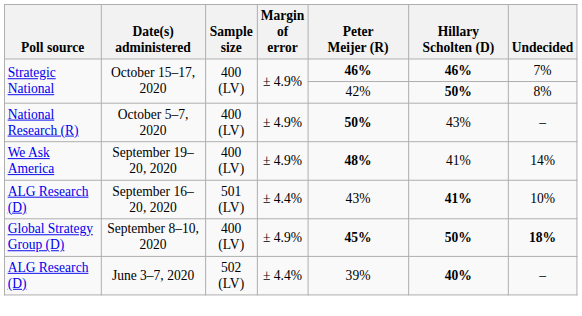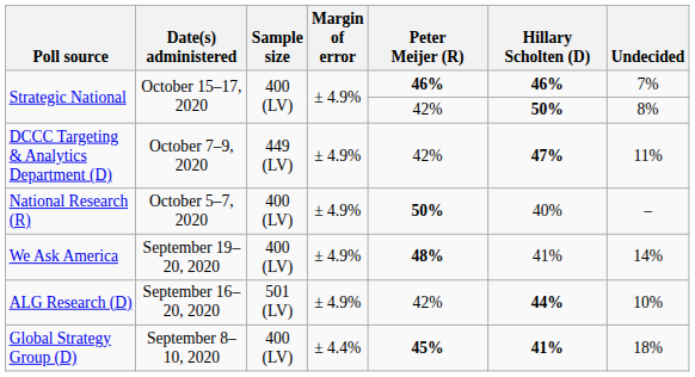+ row: DCCC Targeting & Analytics Department (D) | October 7–9, 2020 | 449 (LV) | ± 4.9% | 42% | 47% | 11%
October 5–7, 2020 | Hillary Scholten (D): 43% -> 40%
September 16–20, 2020 | Margin of error: ± 4.4% -> ± 4.9%
September 16–20, 2020 | Peter Meijer (R): 43% -> 42%
September 16–20, 2020 | Hillary Scholten (D): 41% -> 44%
September 8–10, 2020 | Margin of error: ± 4.9% -> ± 4.4%
September 8–10, 2020 | Hillary Scholten (D): 50% -> 41%
September 8–10, 2020 | Undecided: bold -> normal
- row: ALG Research (D) | June 3–7, 2020 | 502 (LV) | ± 4.4% | 39% | 40% | –
